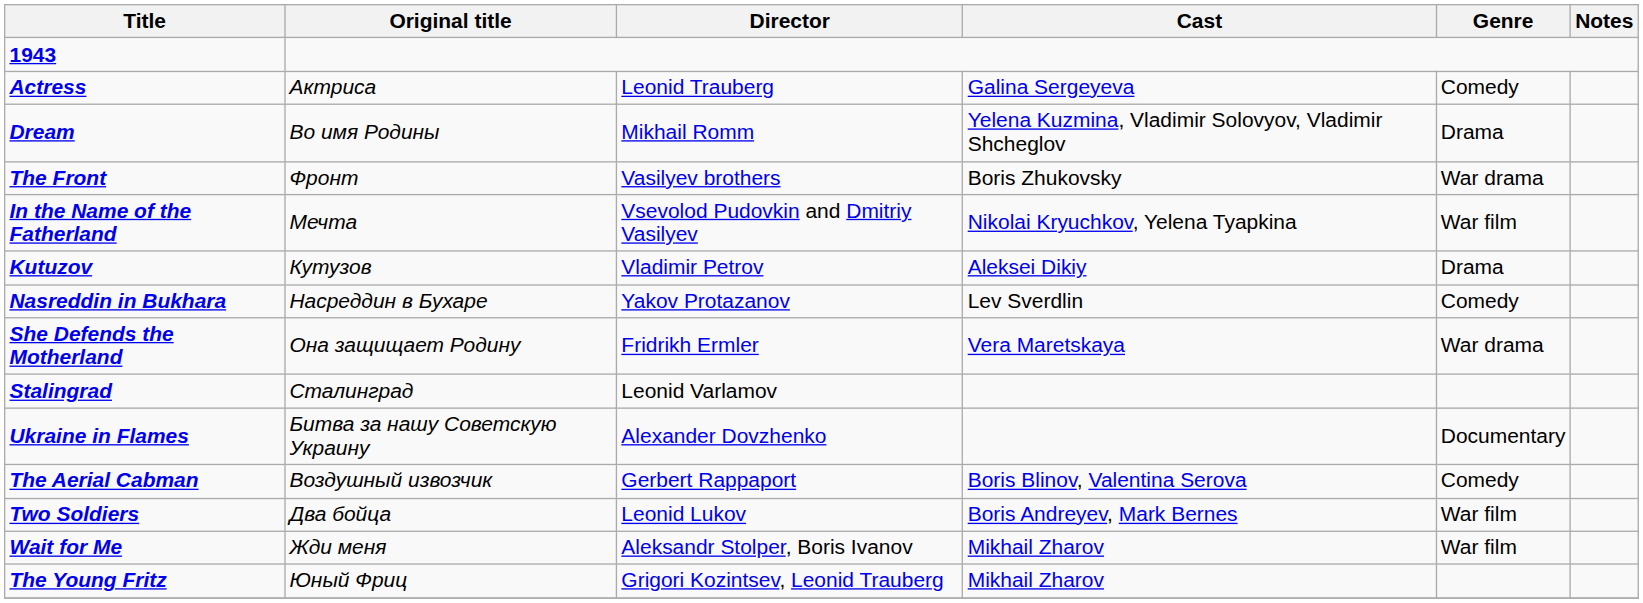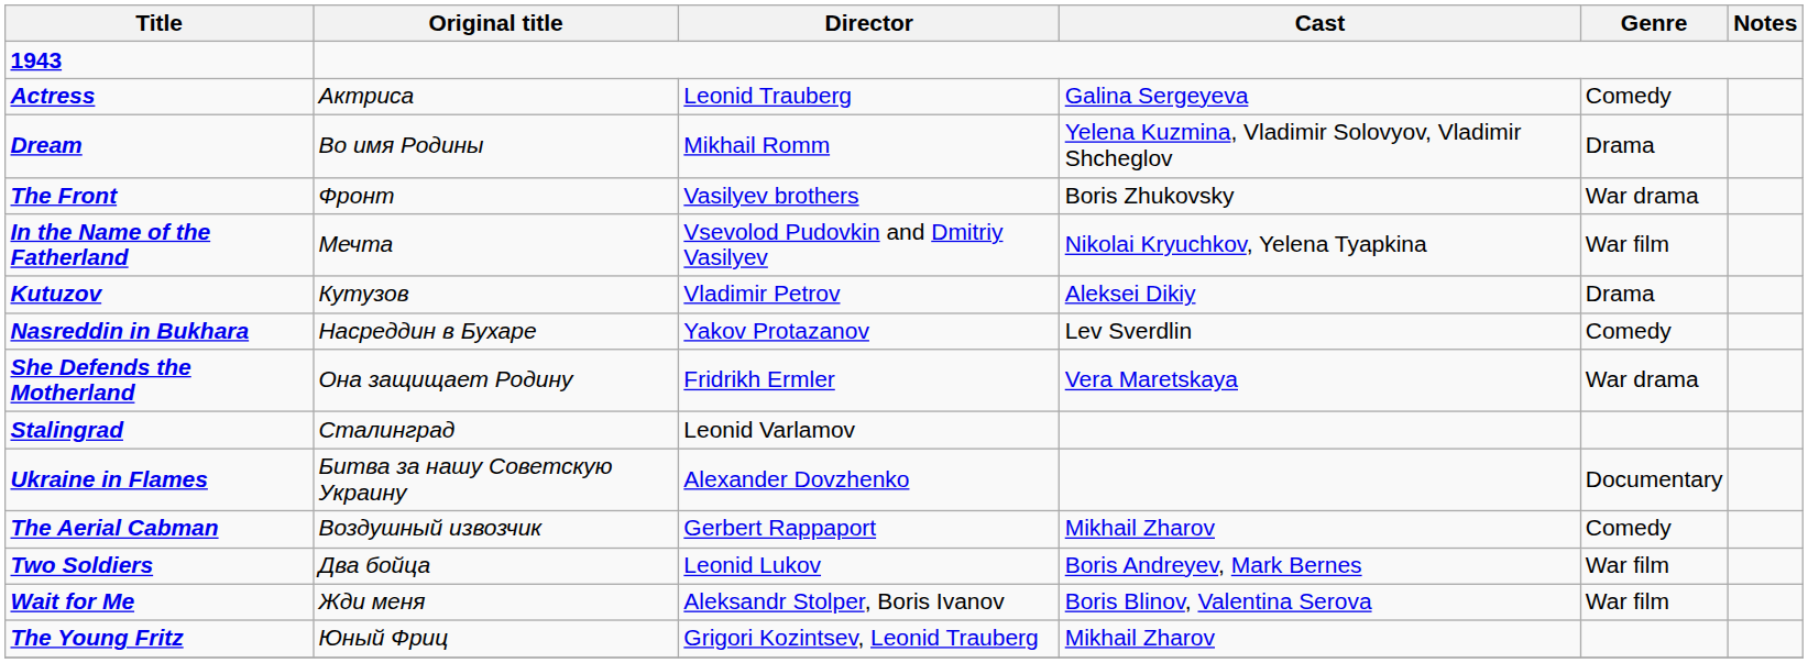The Aerial Cabman | Cast: Boris Blinov, Valentina Serova -> Mikhail Zharov
Wait for Me | Cast: Mikhail Zharov -> Boris Blinov, Valentina Serova
